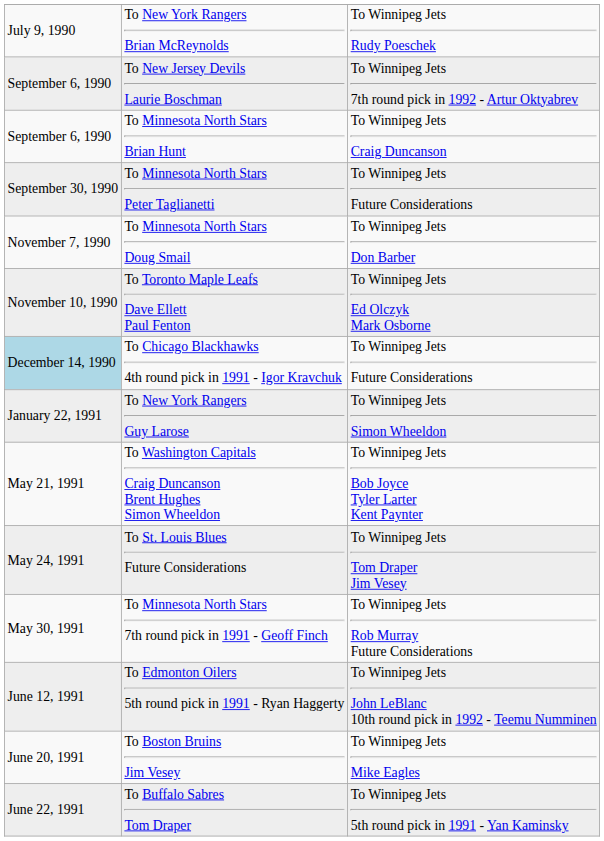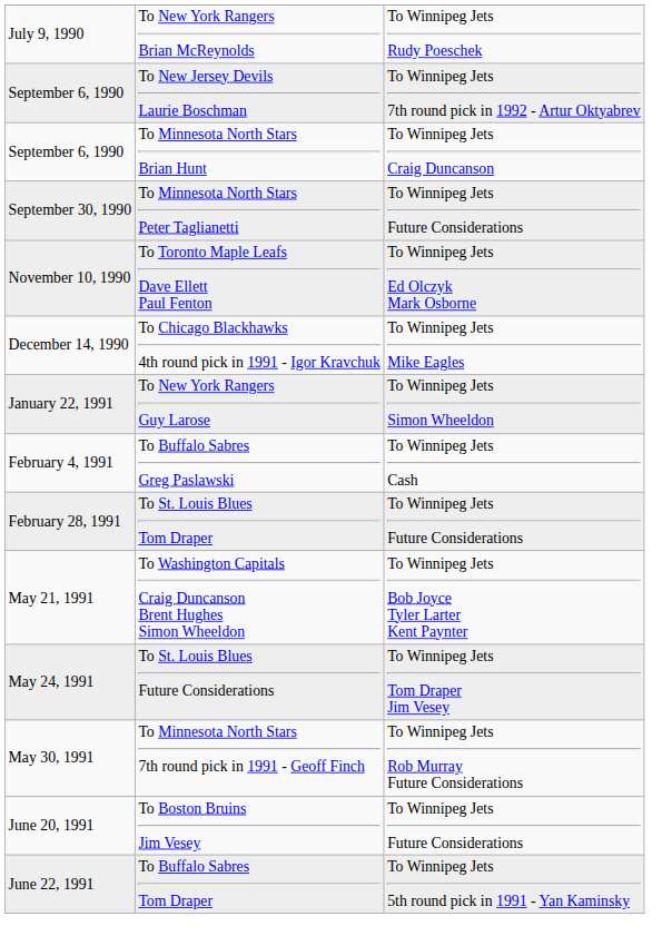- row: November 7, 1990 | To Minnesota North Stars Doug Smail | To Winnipeg Jets Don Barber
To Chicago Blackhawks 4th round pick in 1991 - Igor Kravchuk | column 1: lightblue background -> no background
To Chicago Blackhawks 4th round pick in 1991 - Igor Kravchuk | column 3: To Winnipeg Jets Future Considerations -> To Winnipeg Jets Mike Eagles
+ row: February 4, 1991 | To Buffalo Sabres Greg Paslawski | To Winnipeg Jets Cash
+ row: February 28, 1991 | To St. Louis Blues Tom Draper | To Winnipeg Jets Future Considerations
- row: June 12, 1991 | To Edmonton Oilers 5th round pick in 1991 - Ryan Haggerty | To Winnipeg Jets John LeBlanc 10th round pick in 1992 - Teemu Numminen
To Boston Bruins Jim Vesey | column 3: To Winnipeg Jets Mike Eagles -> To Winnipeg Jets Future Considerations
